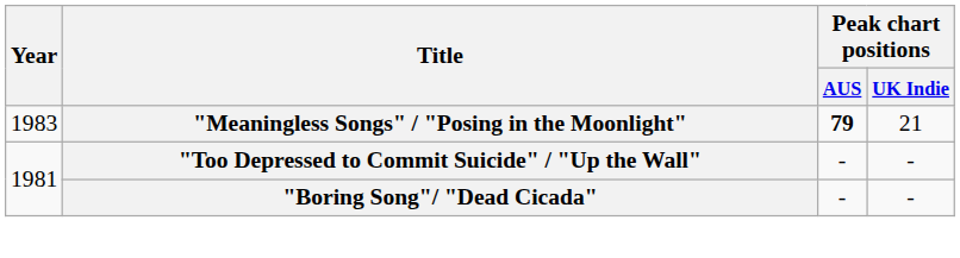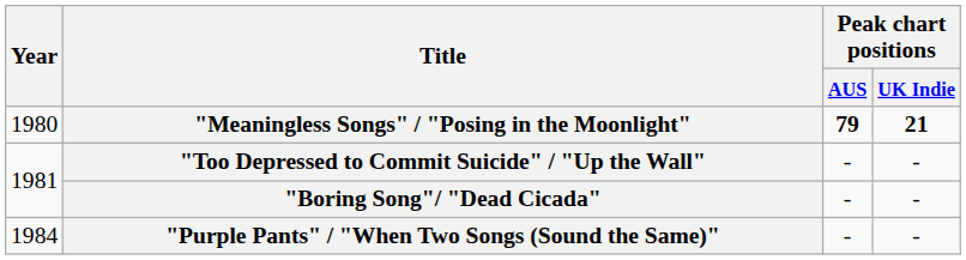"Meaningless Songs" / "Posing in the Moonlight" | Year: 1983 -> 1980
"Meaningless Songs" / "Posing in the Moonlight" | Peak chart positions / UK Indie: normal -> bold
+ row: 1984 | "Purple Pants" / "When Two Songs (Sound the Same)" | - | -
